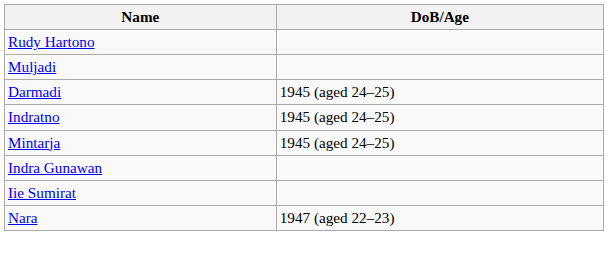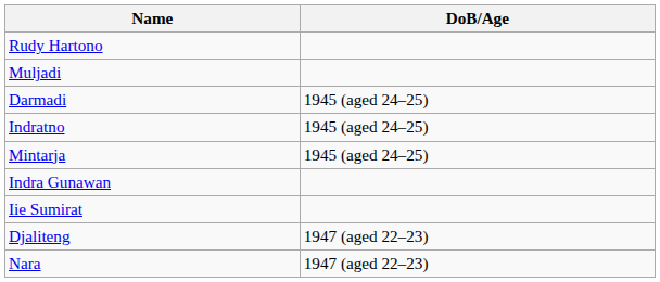+ row: Djaliteng | 1947 (aged 22–23)
